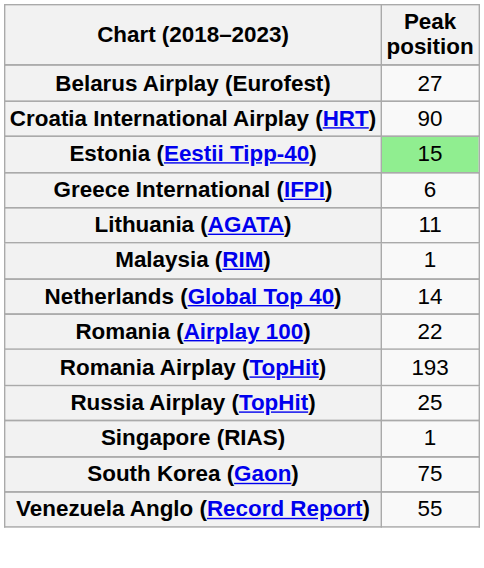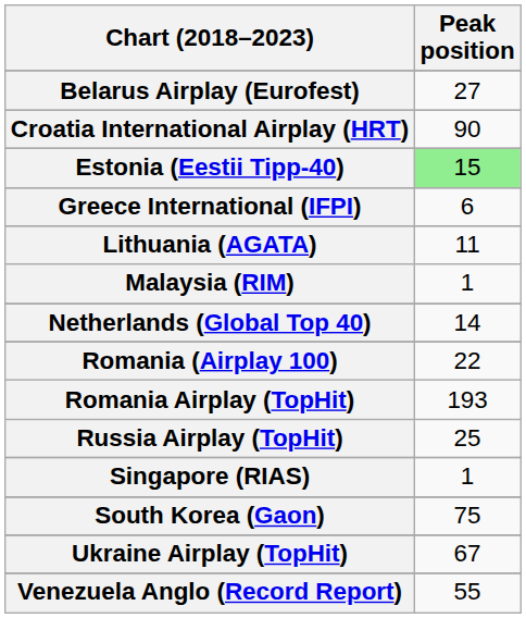+ row: Ukraine Airplay (TopHit) | 67
